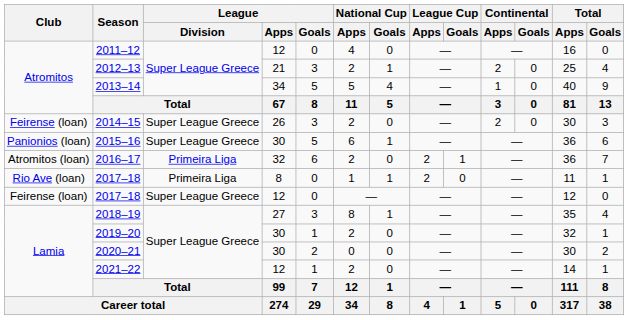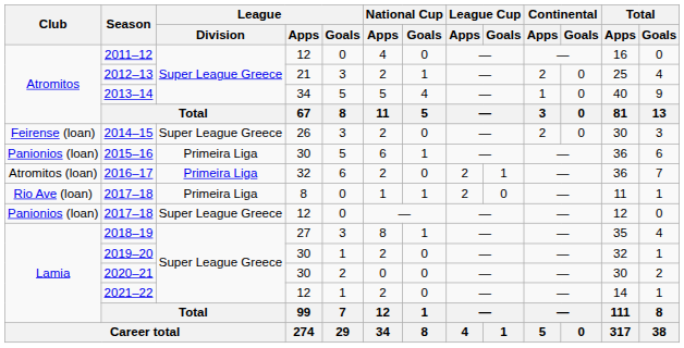2015–16 | League / Division: Super League Greece -> Primeira Liga
2017–18 / 12 | Club: Feirense (loan) -> Panionios (loan)
